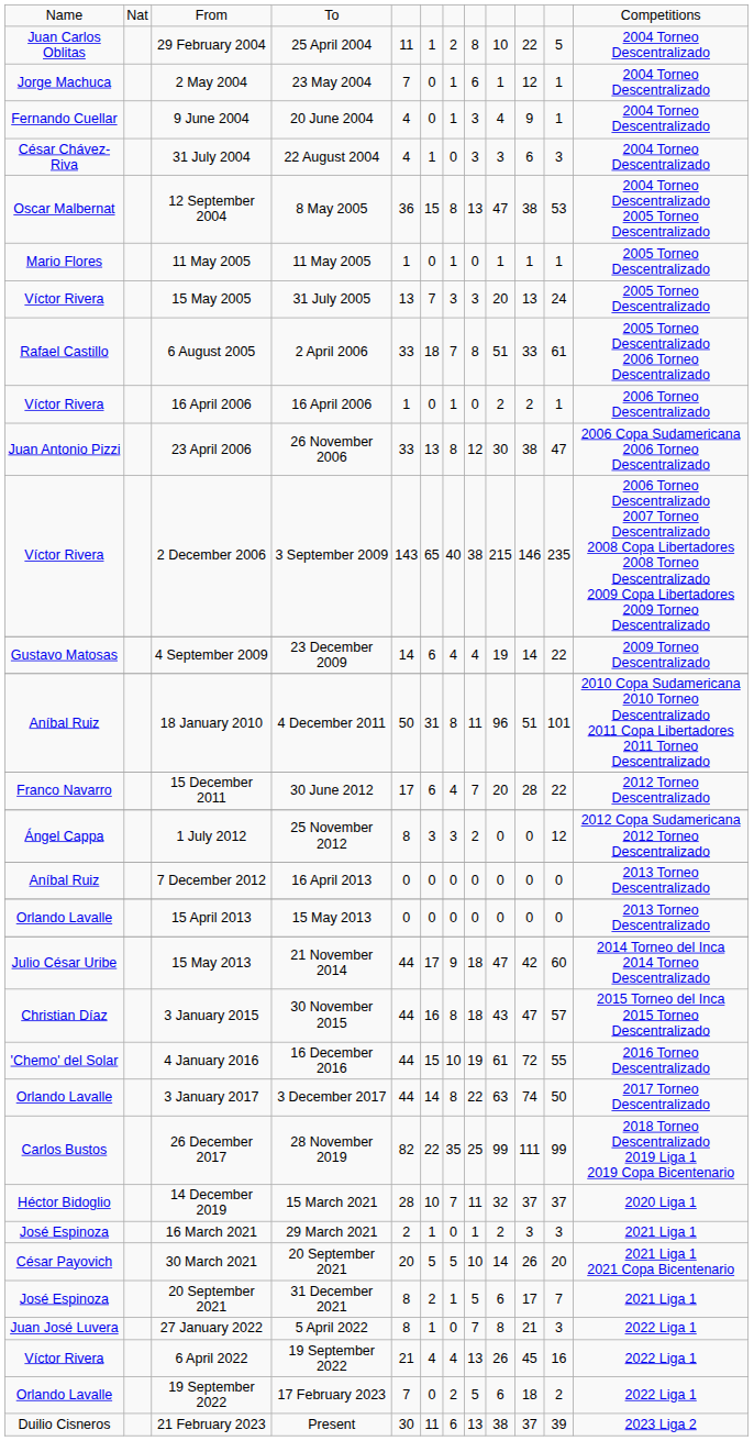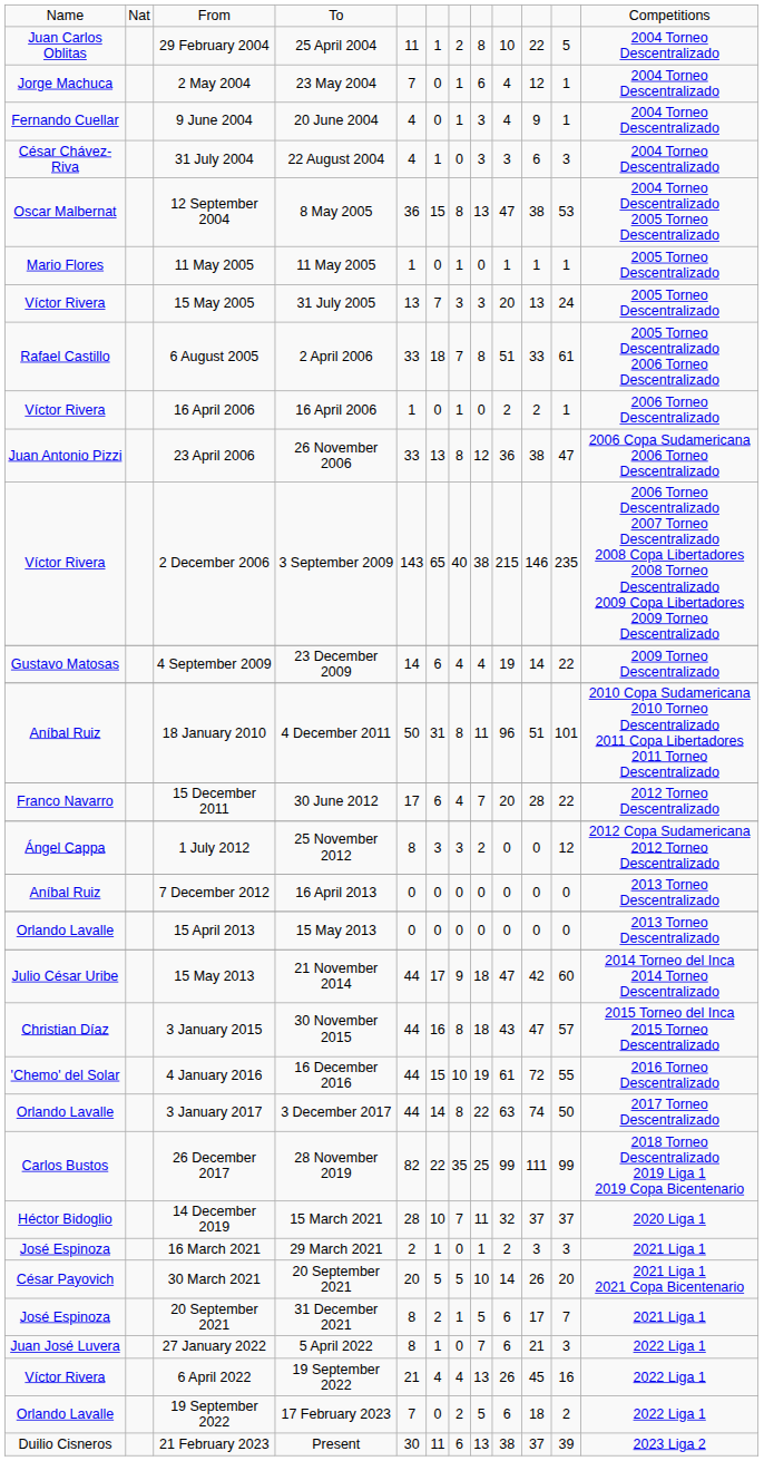2 May 2004 | column 9: 1 -> 4
23 April 2006 | column 9: 30 -> 36
27 January 2022 | column 9: 8 -> 6
